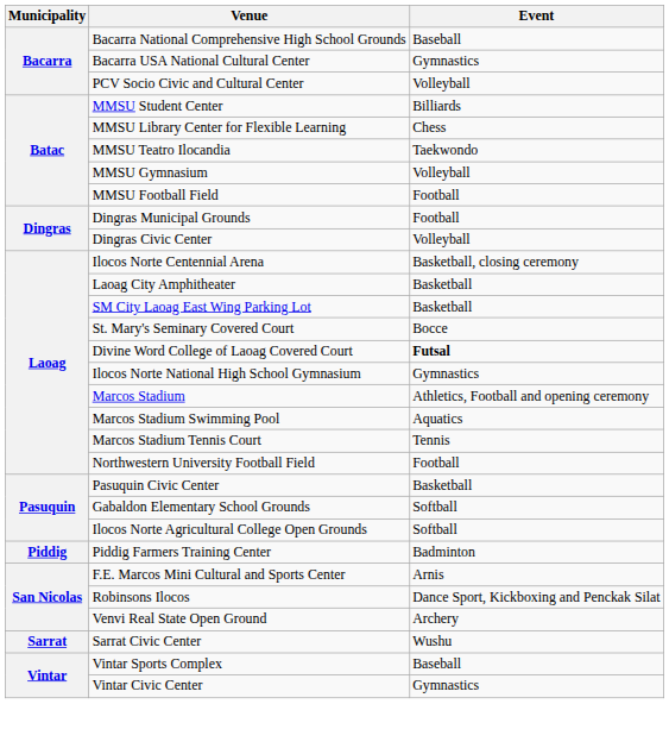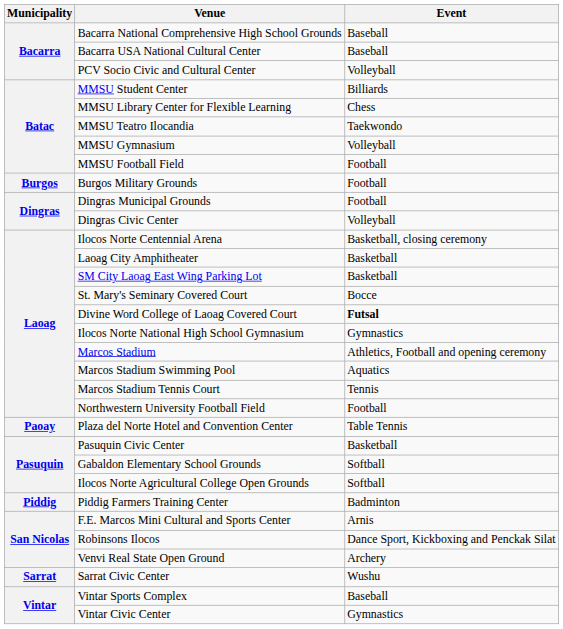Bacarra USA National Cultural Center | Event: Gymnastics -> Baseball
+ row: Burgos | Burgos Military Grounds | Football
+ row: Paoay | Plaza del Norte Hotel and Convention Center | Table Tennis
